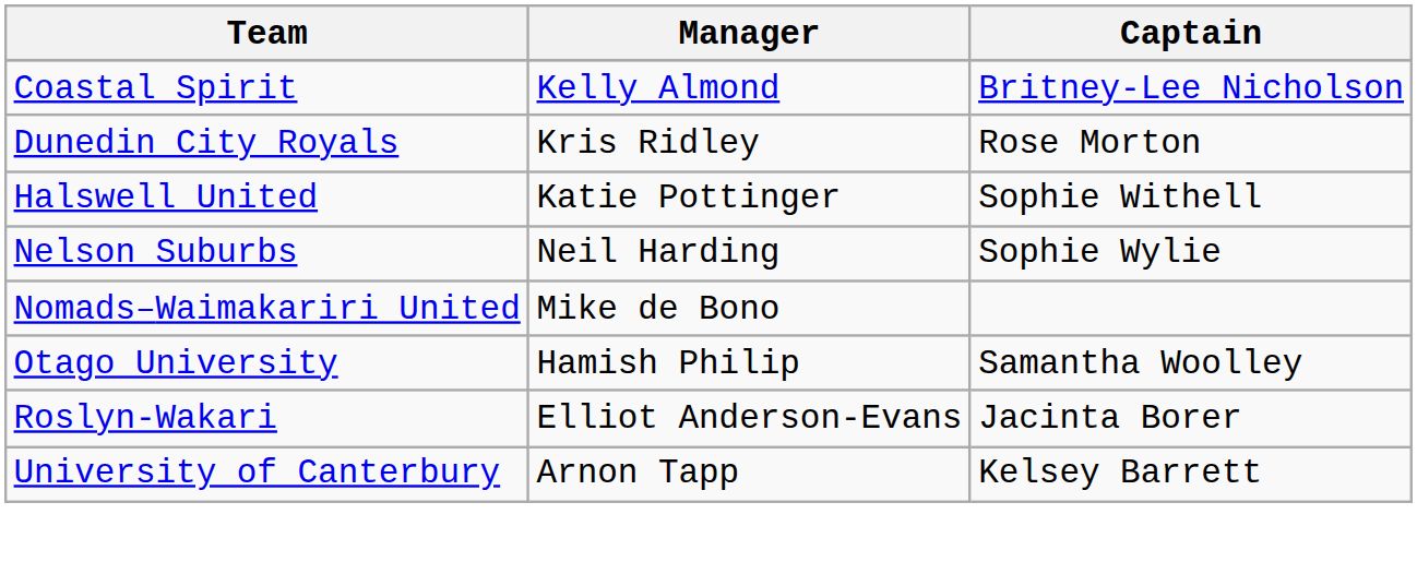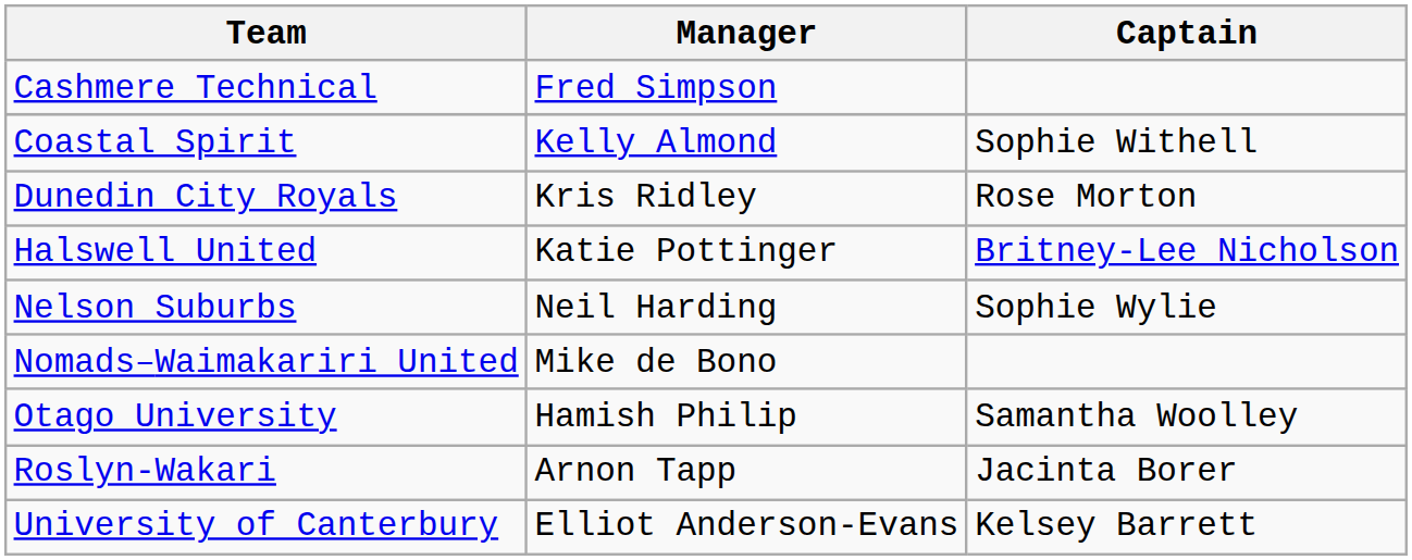+ row: Cashmere Technical | Fred Simpson
Coastal Spirit | Captain: Britney-Lee Nicholson -> Sophie Withell
Halswell United | Captain: Sophie Withell -> Britney-Lee Nicholson
Roslyn-Wakari | Manager: Elliot Anderson-Evans -> Arnon Tapp
University of Canterbury | Manager: Arnon Tapp -> Elliot Anderson-Evans
